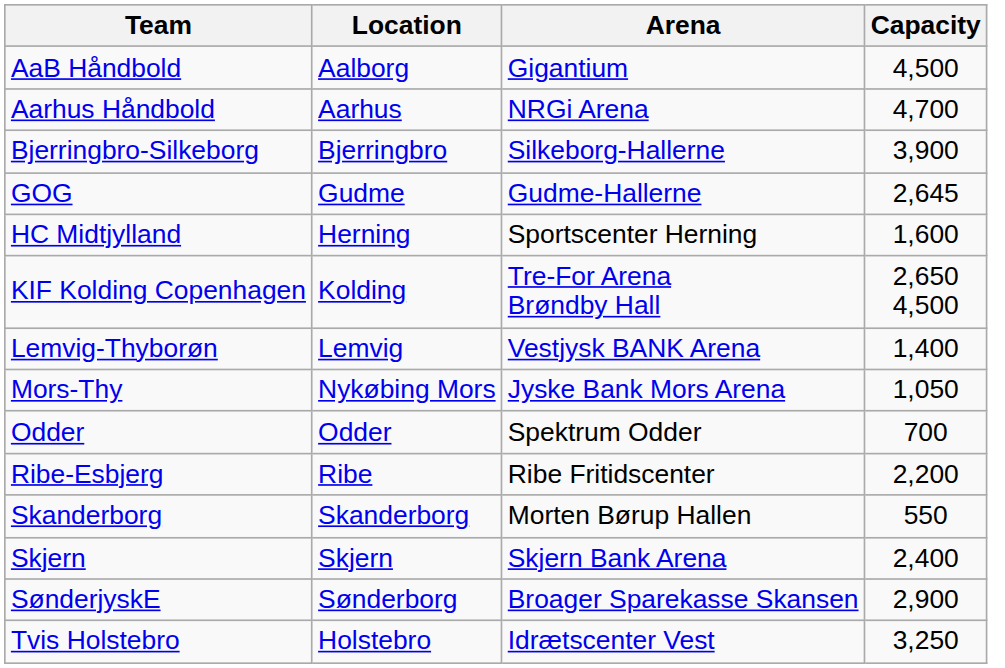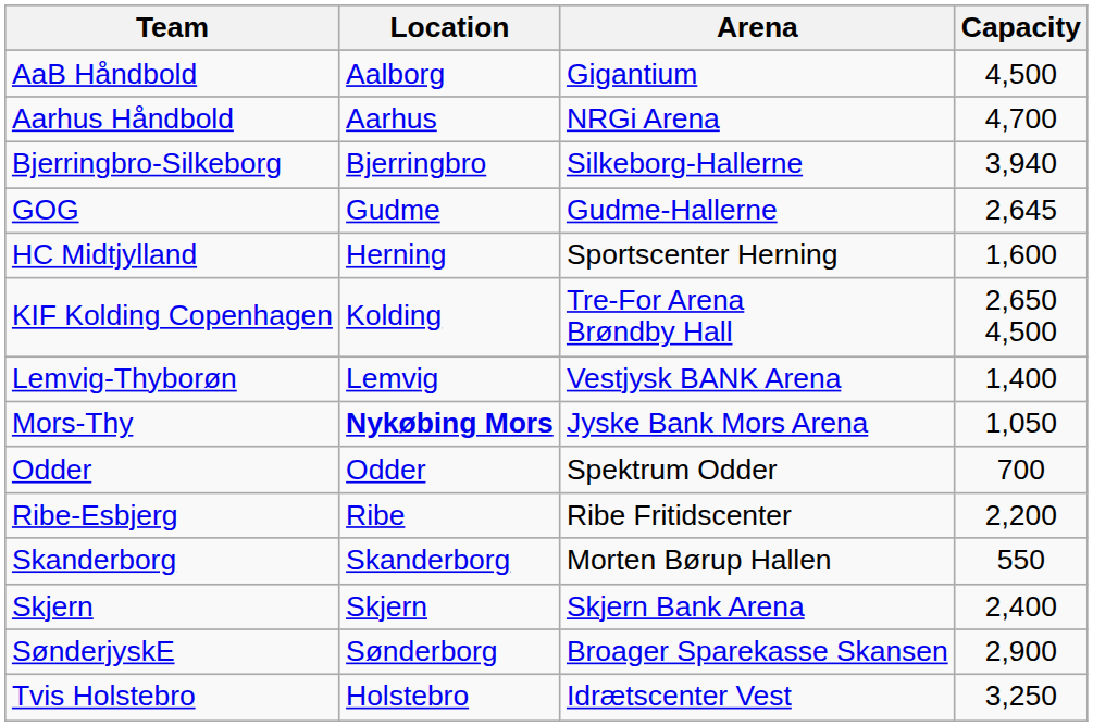Bjerringbro-Silkeborg | Capacity: 3,900 -> 3,940
Mors-Thy | Location: normal -> bold
